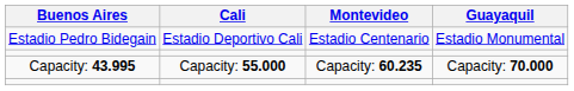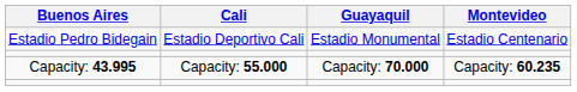columns swapped: Guayaquil <-> Montevideo
